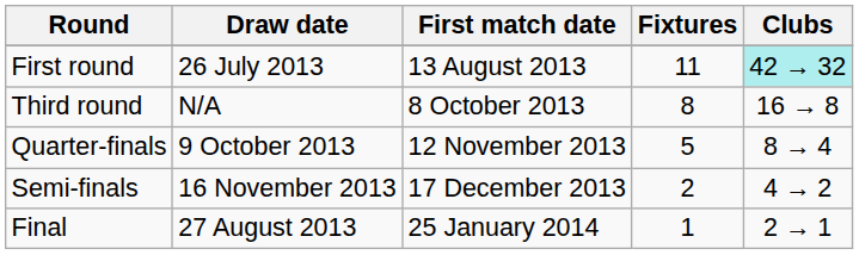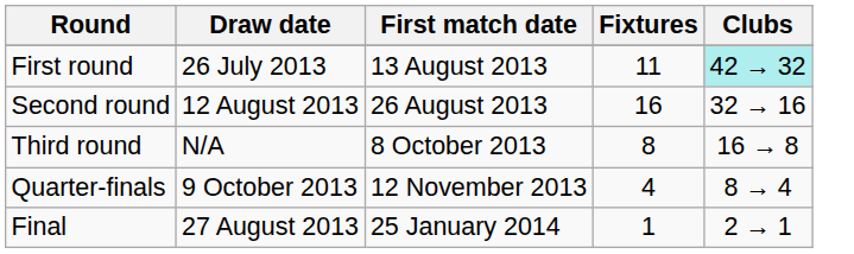+ row: Second round | 12 August 2013 | 26 August 2013 | 16 | 32 → 16
Quarter-finals | Fixtures: 5 -> 4
- row: Semi-finals | 16 November 2013 | 17 December 2013 | 2 | 4 → 2
